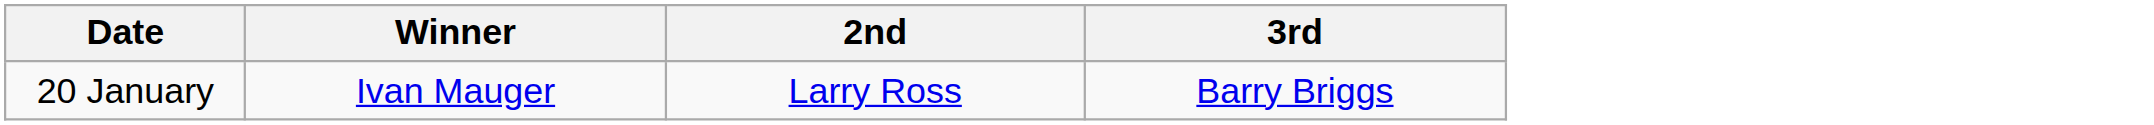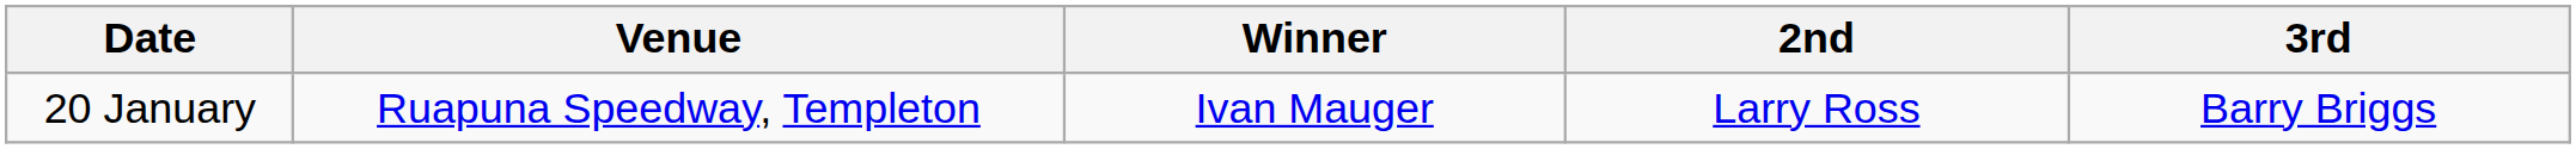+ column: Venue | Ruapuna Speedway, Templeton
